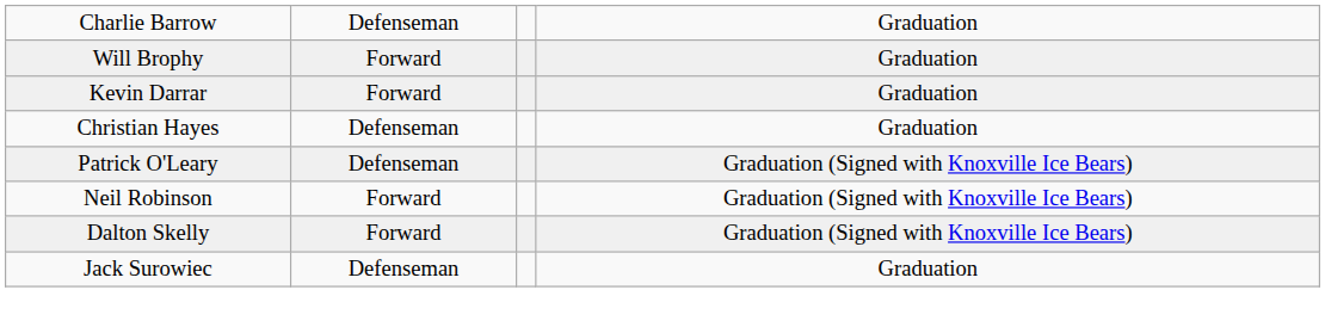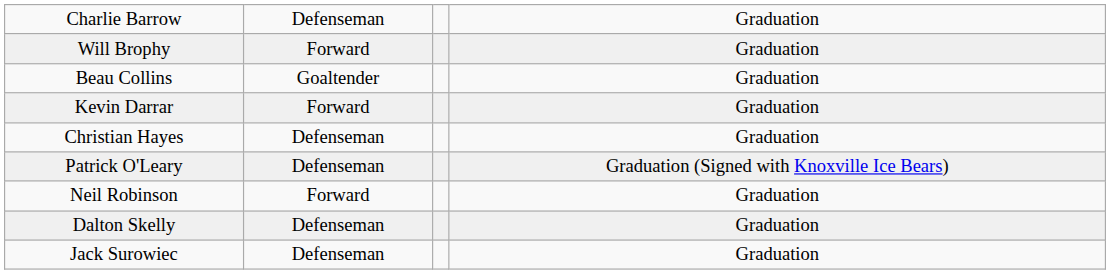+ row: Beau Collins | Goaltender | Graduation
Neil Robinson | column 4: Graduation (Signed with Knoxville Ice Bears) -> Graduation
Dalton Skelly | column 2: Forward -> Defenseman
Dalton Skelly | column 4: Graduation (Signed with Knoxville Ice Bears) -> Graduation
